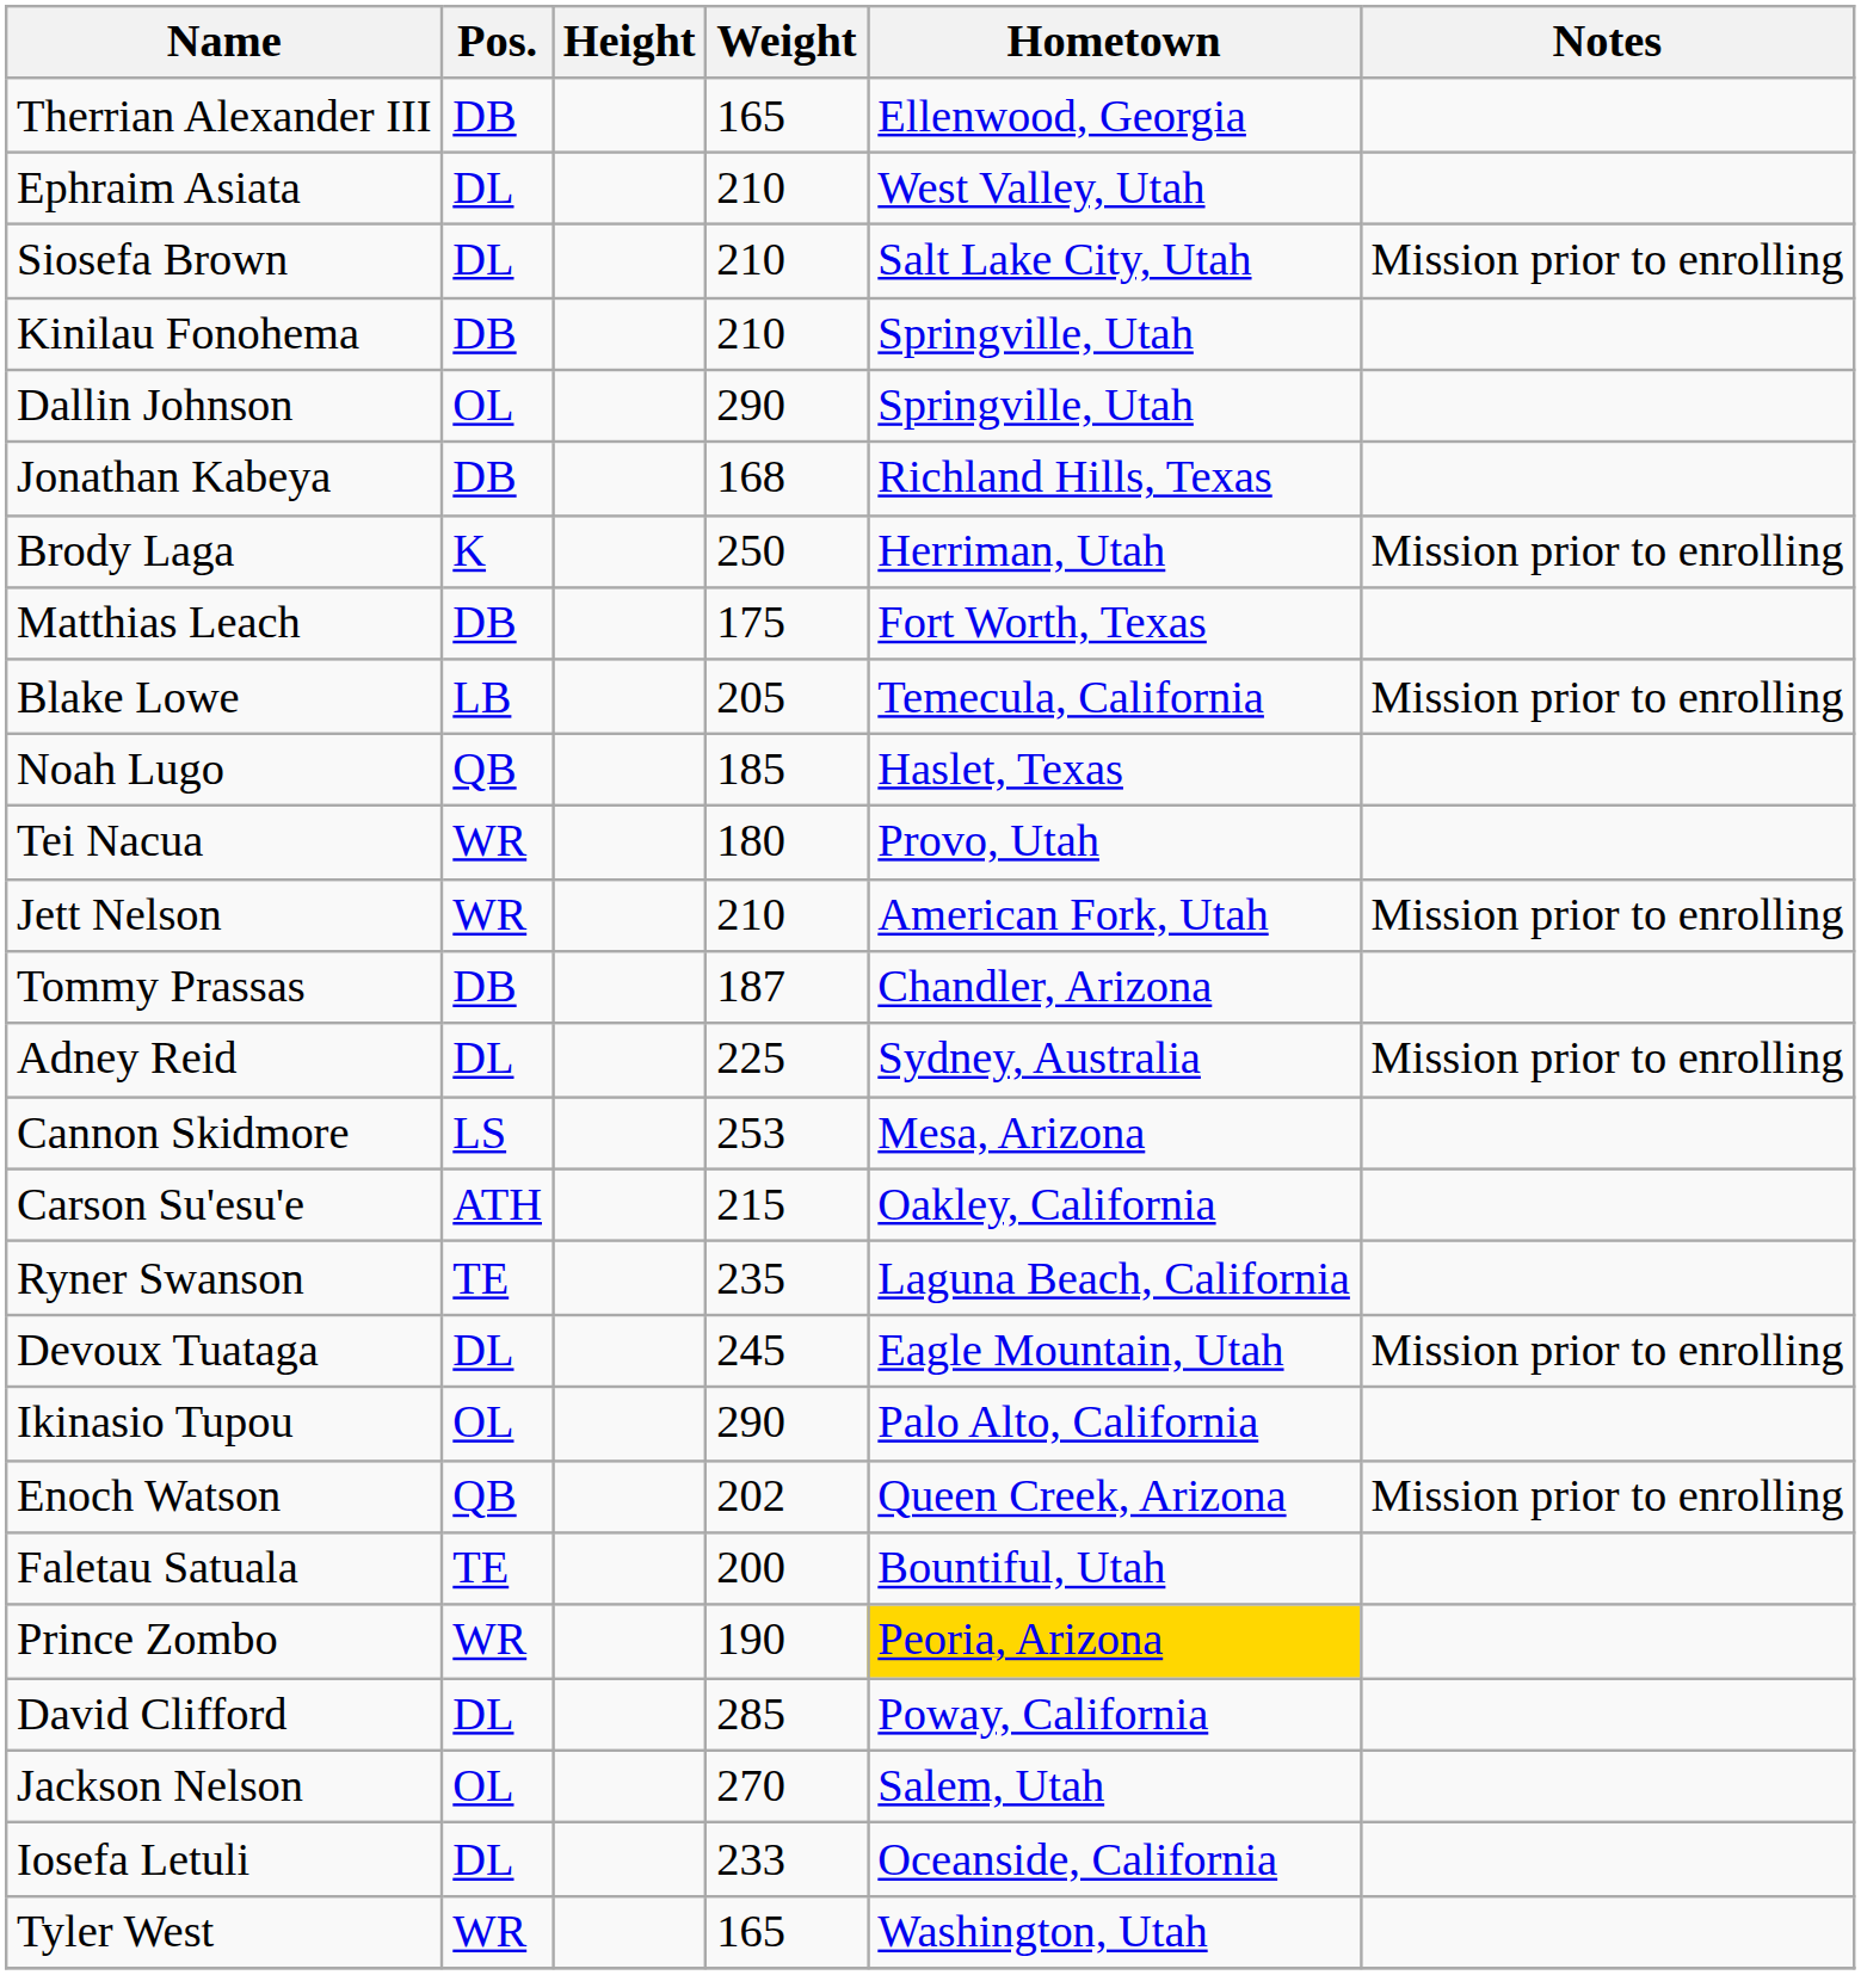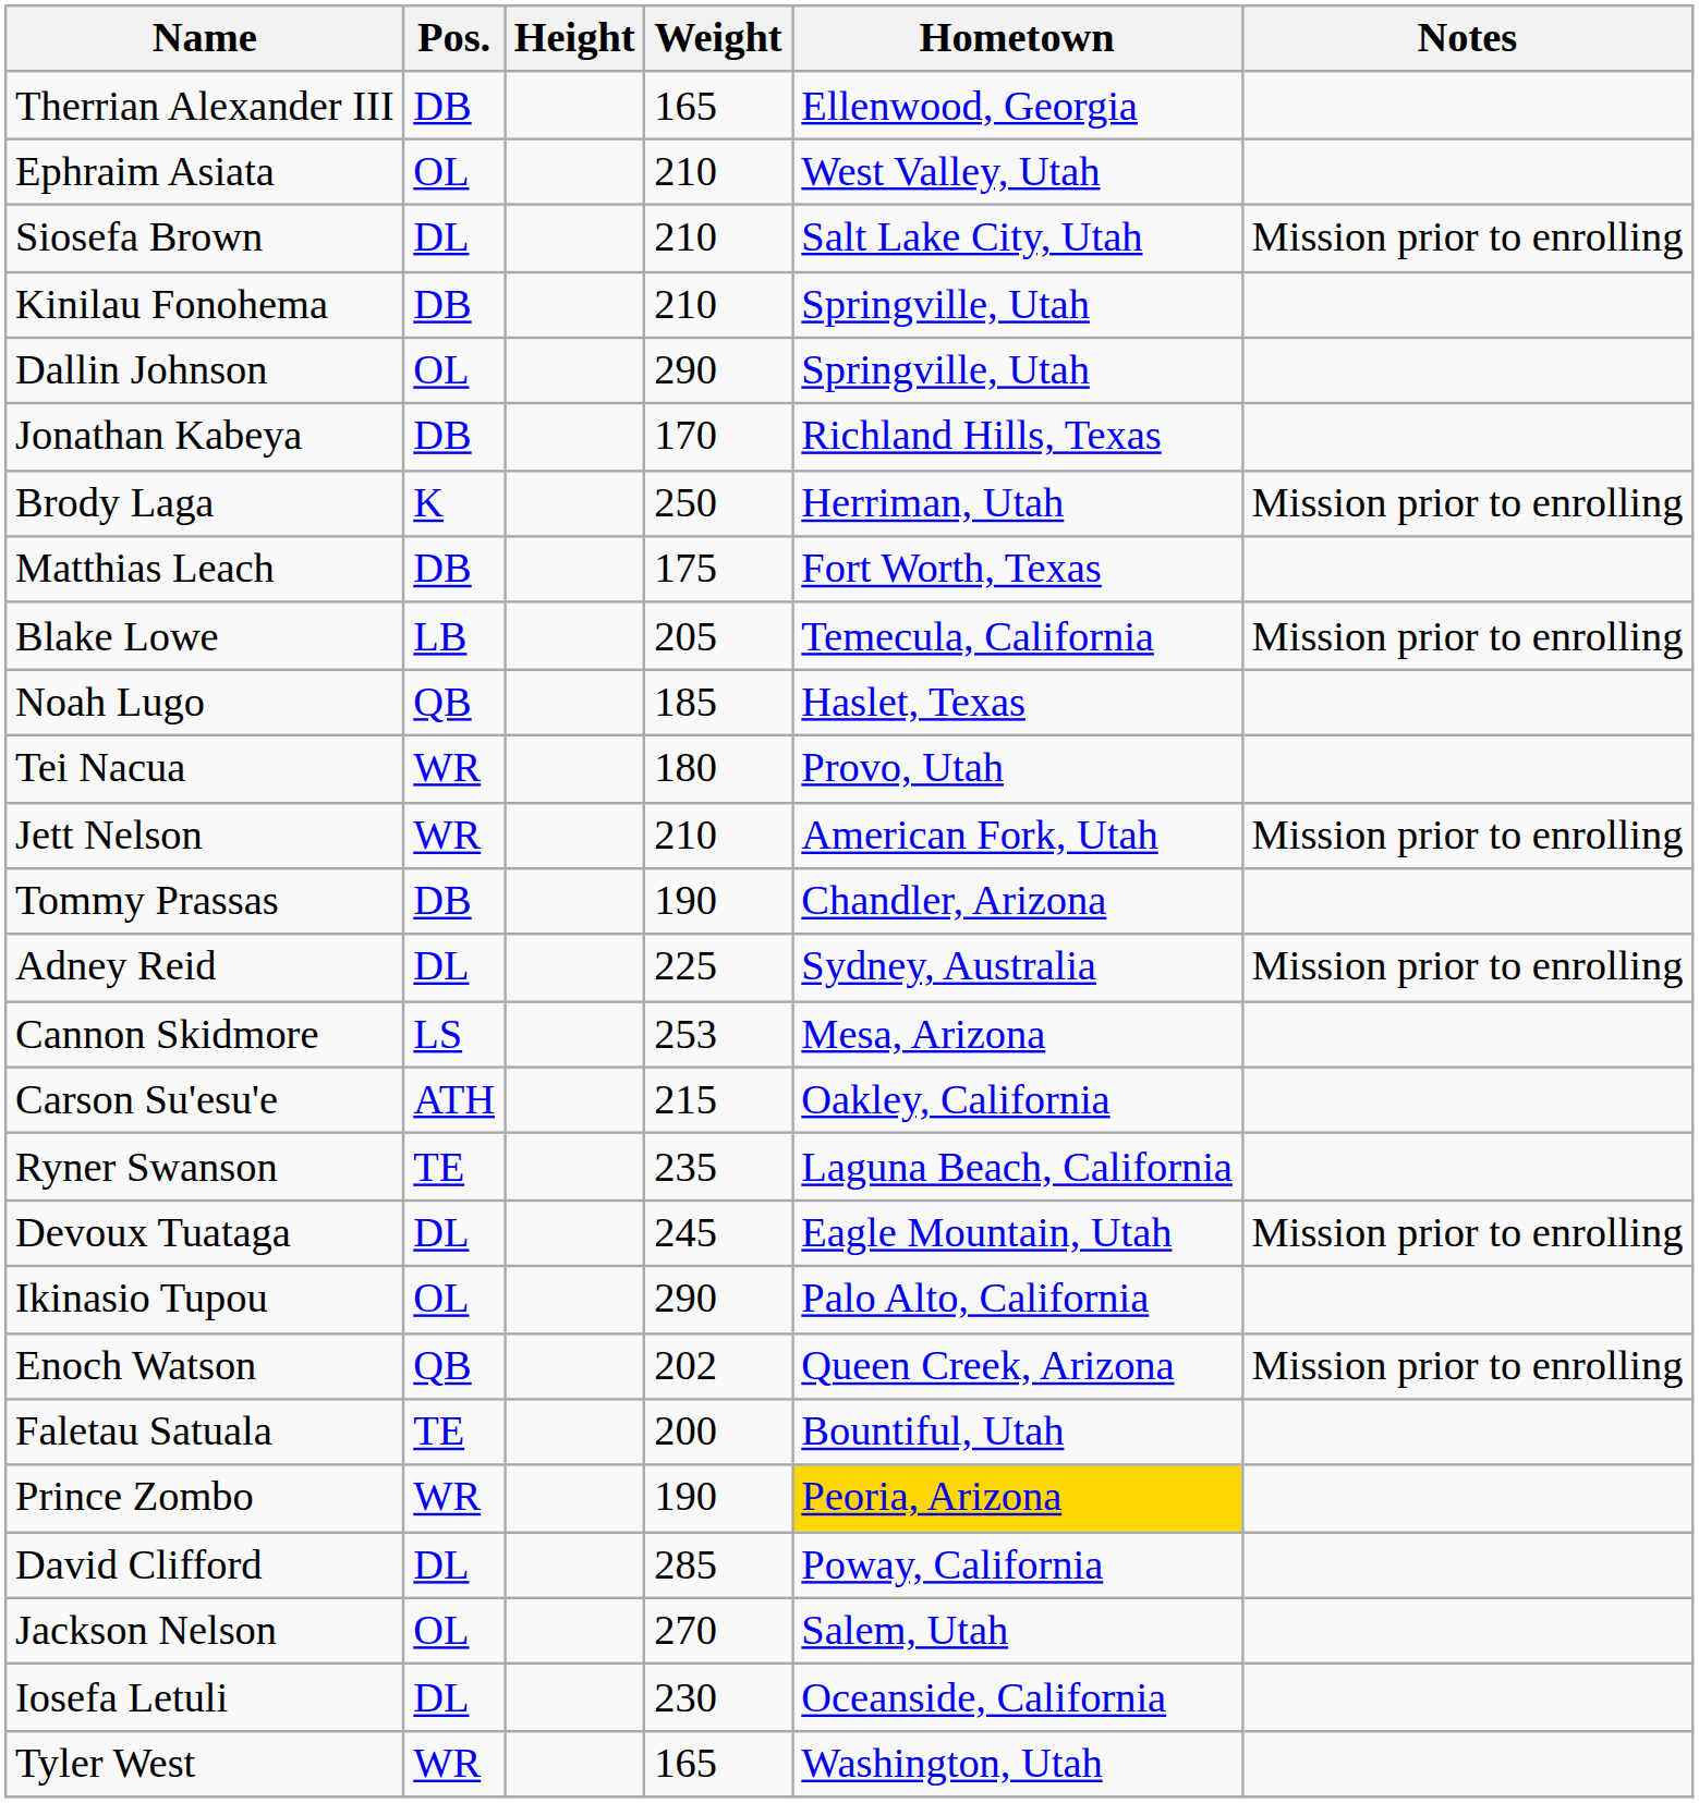Ephraim Asiata | Pos.: DL -> OL
Jonathan Kabeya | Weight: 168 -> 170
Tommy Prassas | Weight: 187 -> 190
Iosefa Letuli | Weight: 233 -> 230
